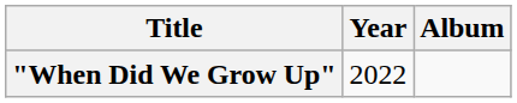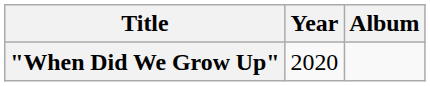"When Did We Grow Up" | Year: 2022 -> 2020
